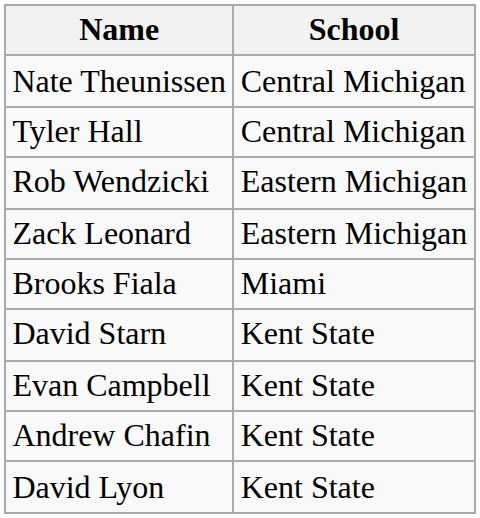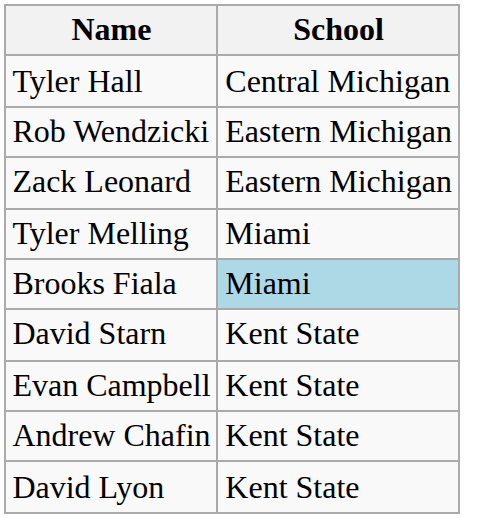- row: Nate Theunissen | Central Michigan
+ row: Tyler Melling | Miami
Brooks Fiala | School: no background -> lightblue background
